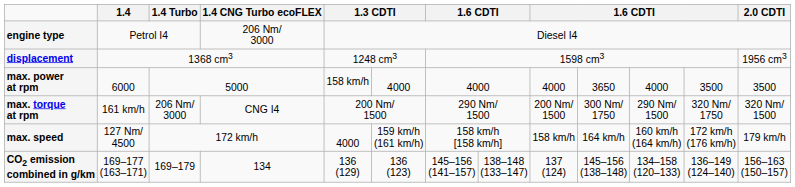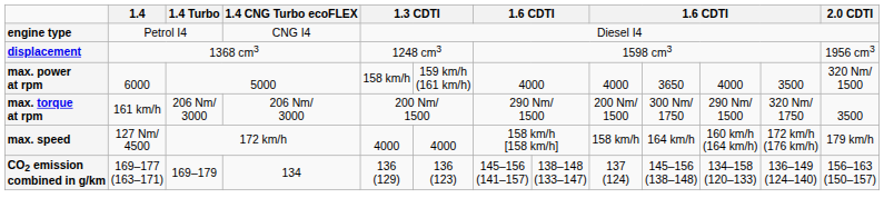engine type | 1.4 CNG Turbo ecoFLEX: 206 Nm/ 3000 -> CNG I4
max. power at rpm | column 6: 4000 -> 159 km/h (161 km/h)
max. power at rpm | 2.0 CDTI: 3500 -> 320 Nm/ 1500
max. torque at rpm | 1.4 CNG Turbo ecoFLEX: CNG I4 -> 206 Nm/ 3000
max. torque at rpm | 2.0 CDTI: 320 Nm/ 1500 -> 3500
max. speed | column 6: 159 km/h (161 km/h) -> 4000
